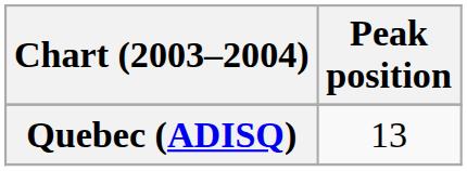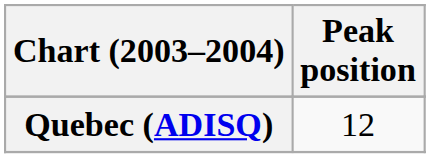Quebec (ADISQ) | Peak position: 13 -> 12
